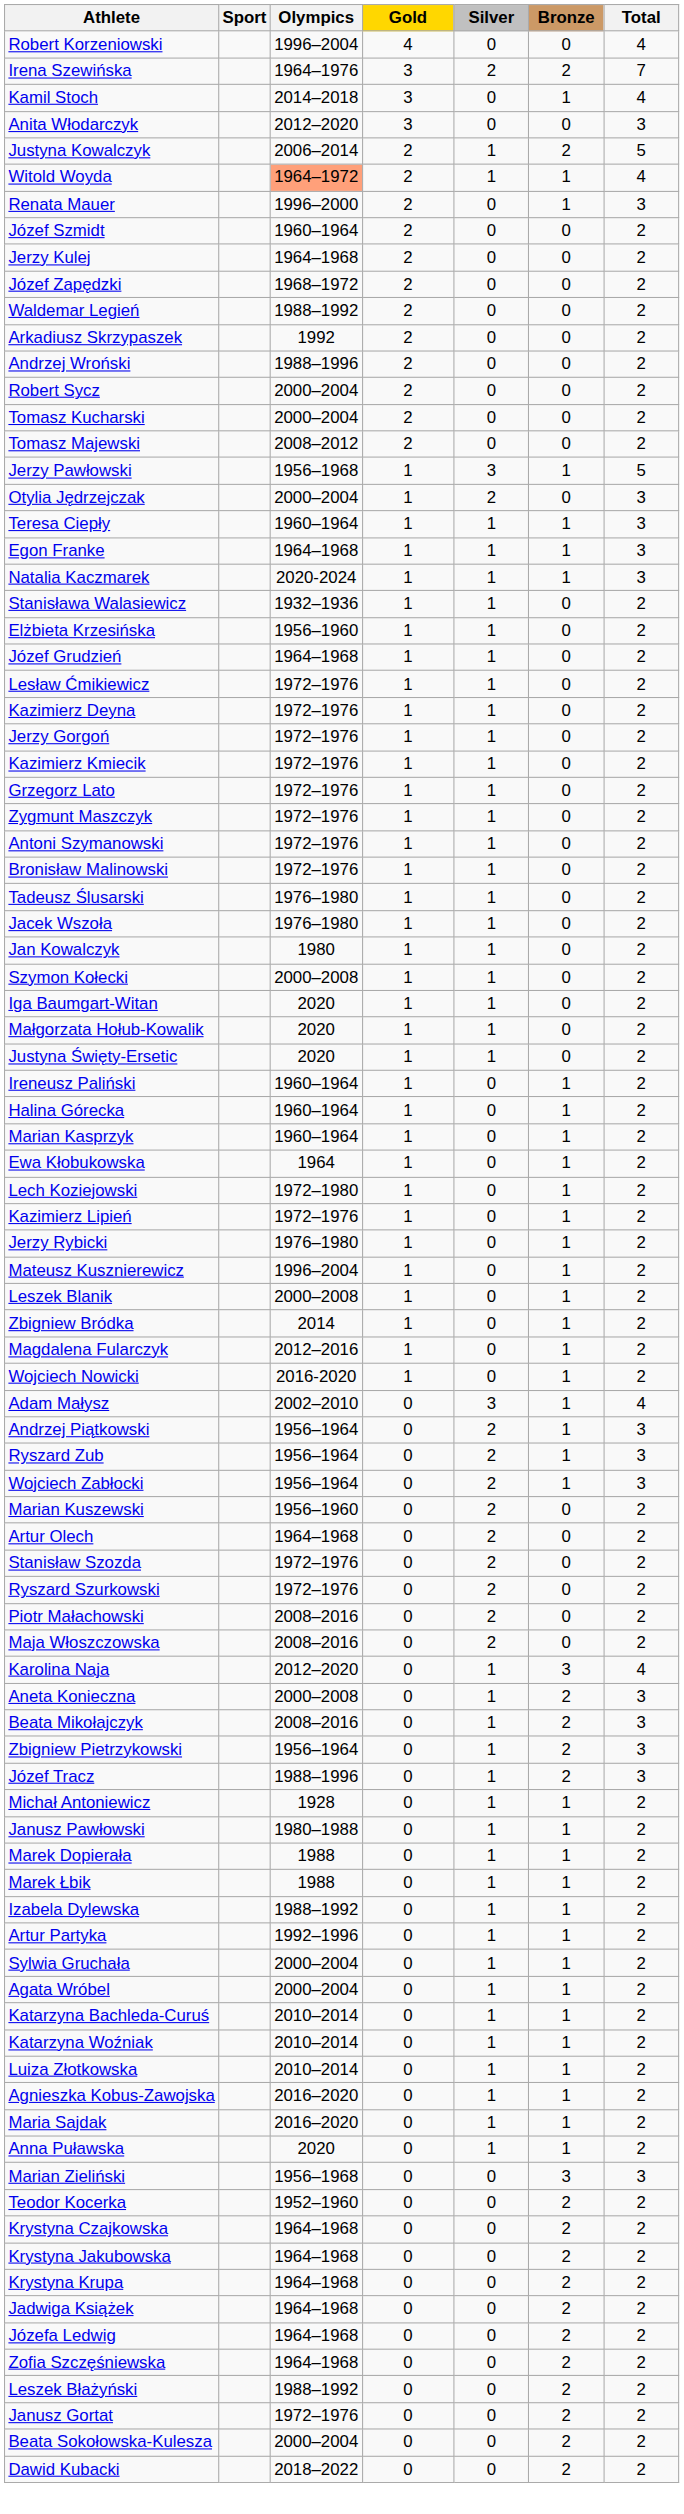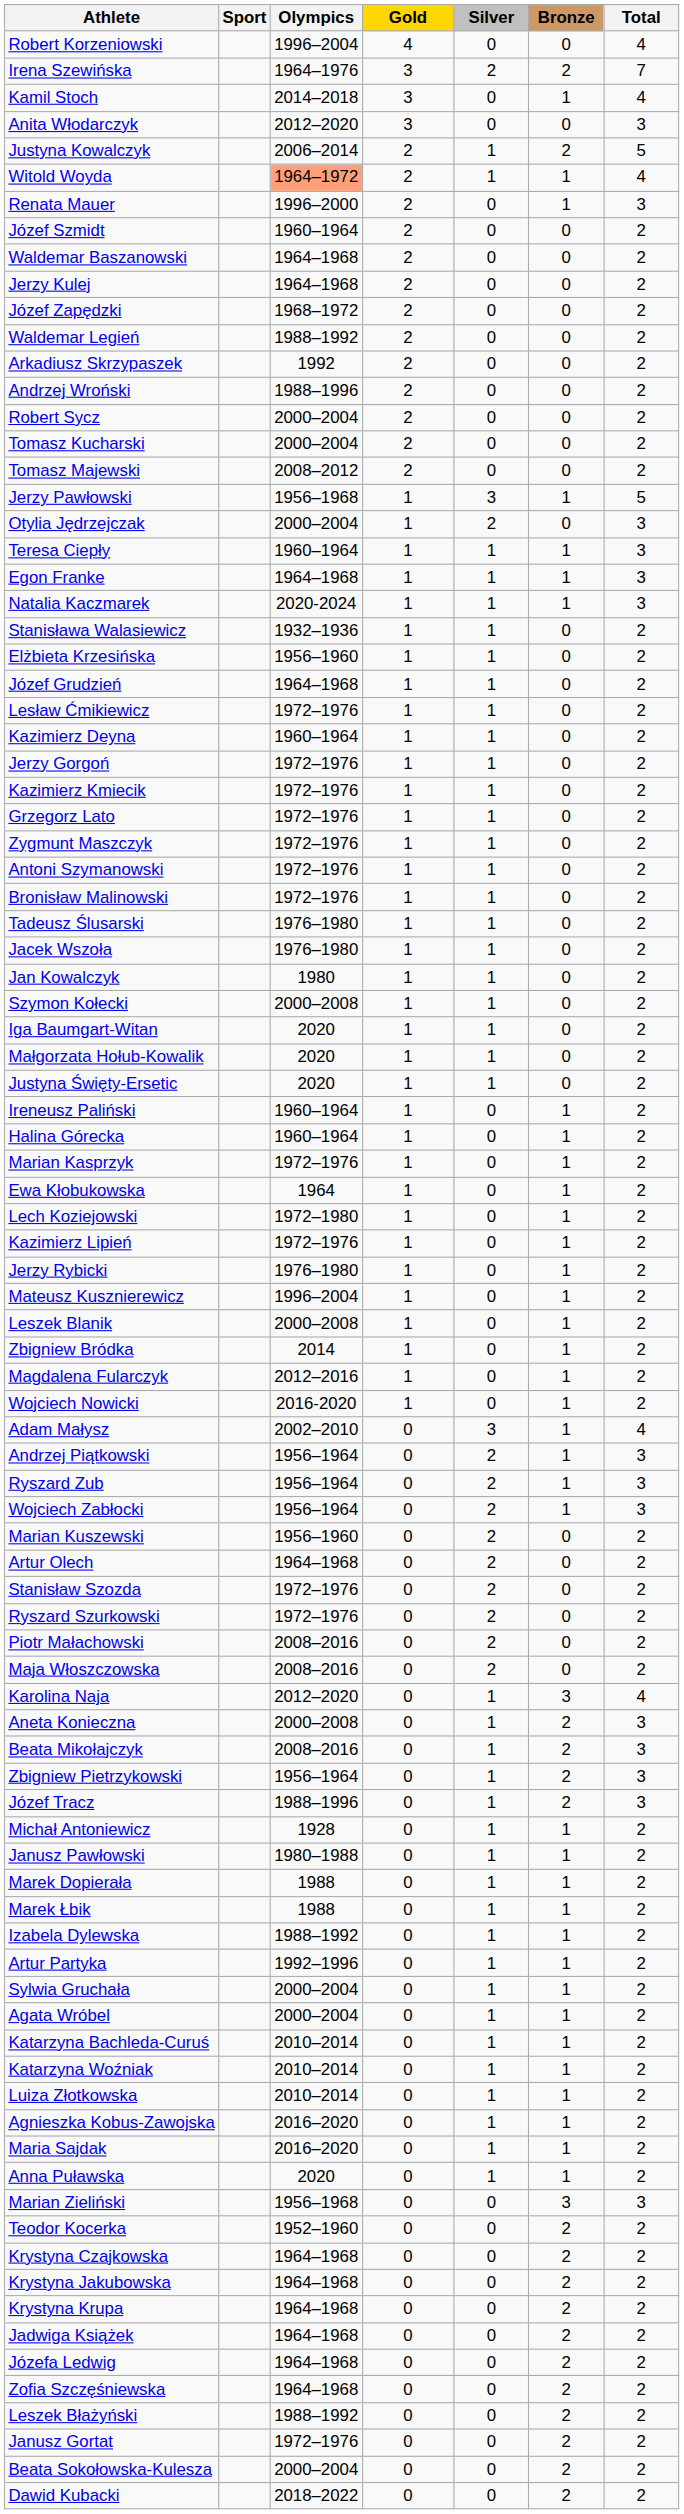+ row: Waldemar Baszanowski | 1964–1968 | 2 | 0 | 0 | 2
Kazimierz Deyna | Olympics: 1972–1976 -> 1960–1964
Marian Kasprzyk | Olympics: 1960–1964 -> 1972–1976
